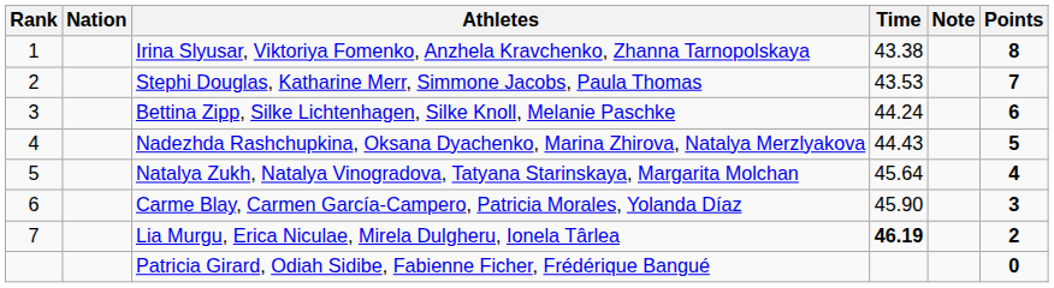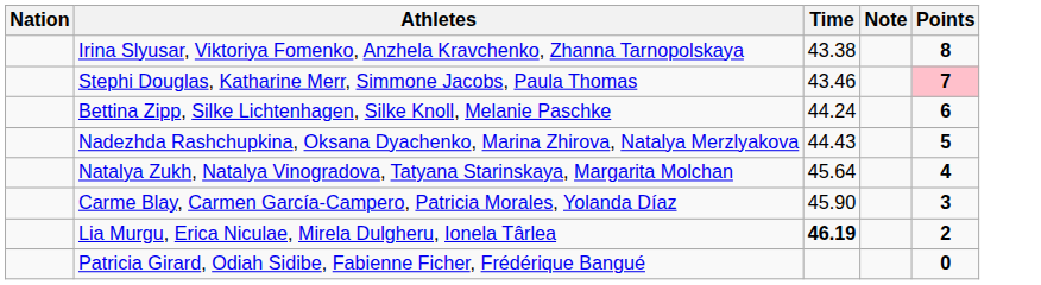- column: Rank | 1 | 2 | 3 | 4 | 5 | 6 | 7
Stephi Douglas, Katharine Merr, Simmone Jacobs, Paula Thomas | Time: 43.53 -> 43.46
Stephi Douglas, Katharine Merr, Simmone Jacobs, Paula Thomas | Points: no background -> pink background
